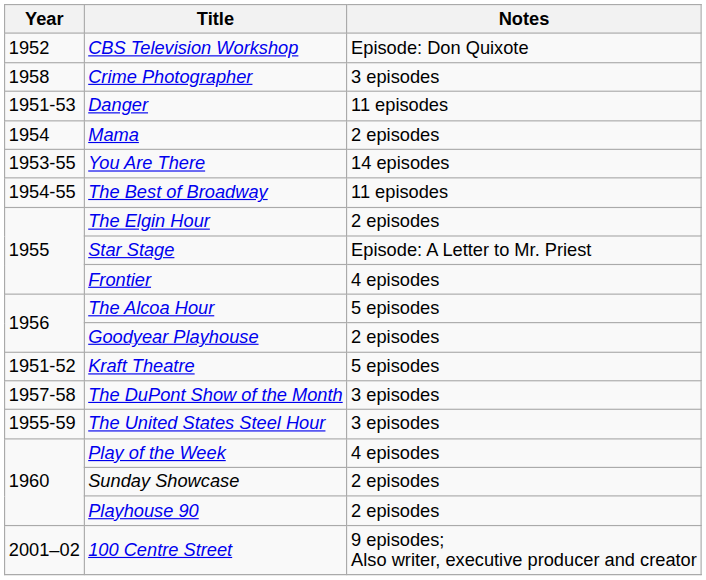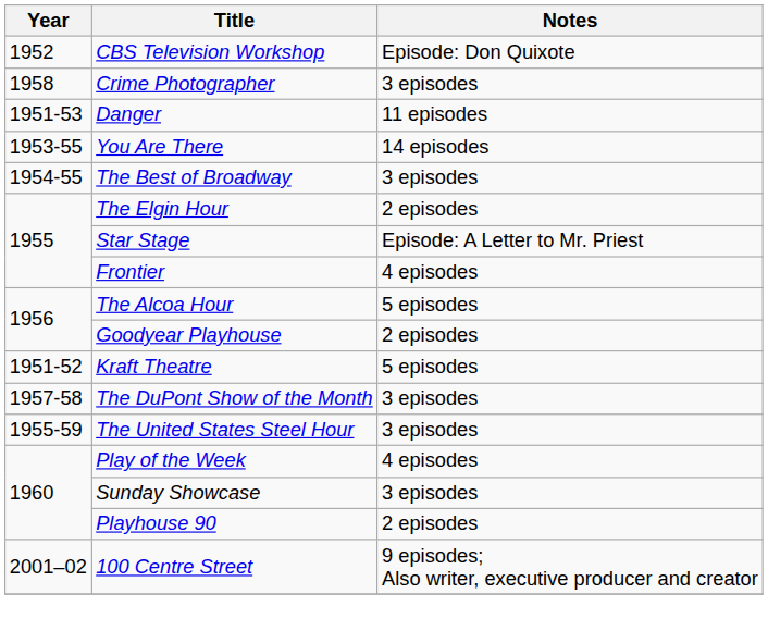- row: 1954 | Mama | 2 episodes
The Best of Broadway | Notes: 11 episodes -> 3 episodes
Sunday Showcase | Notes: 2 episodes -> 3 episodes
